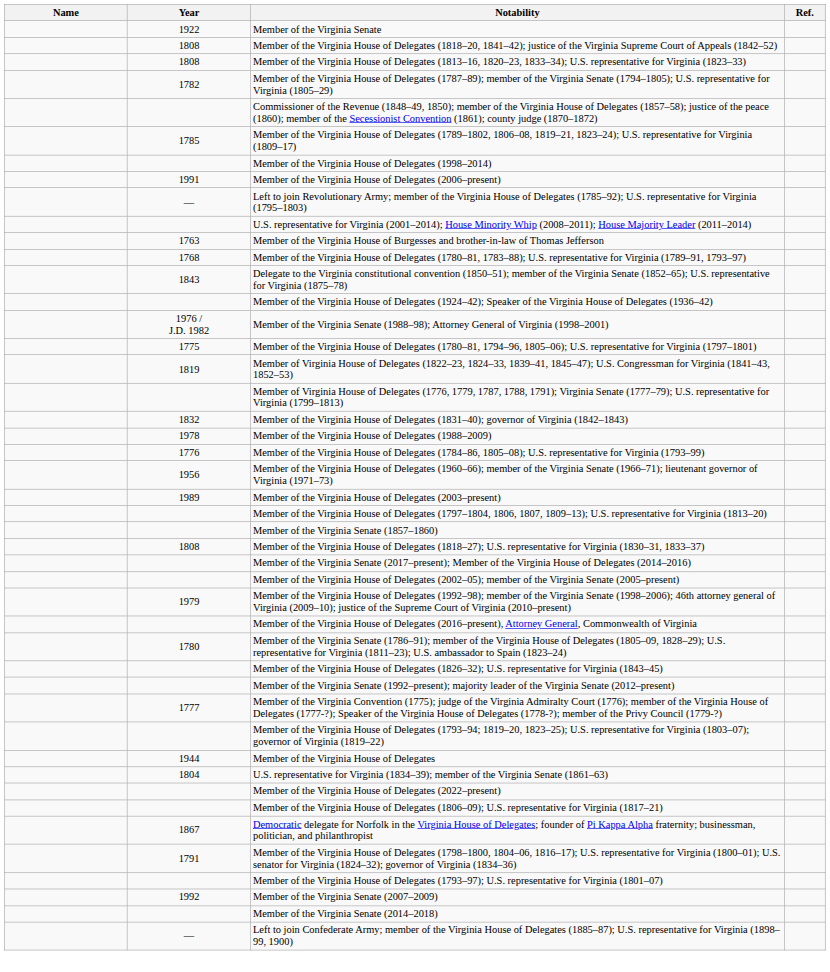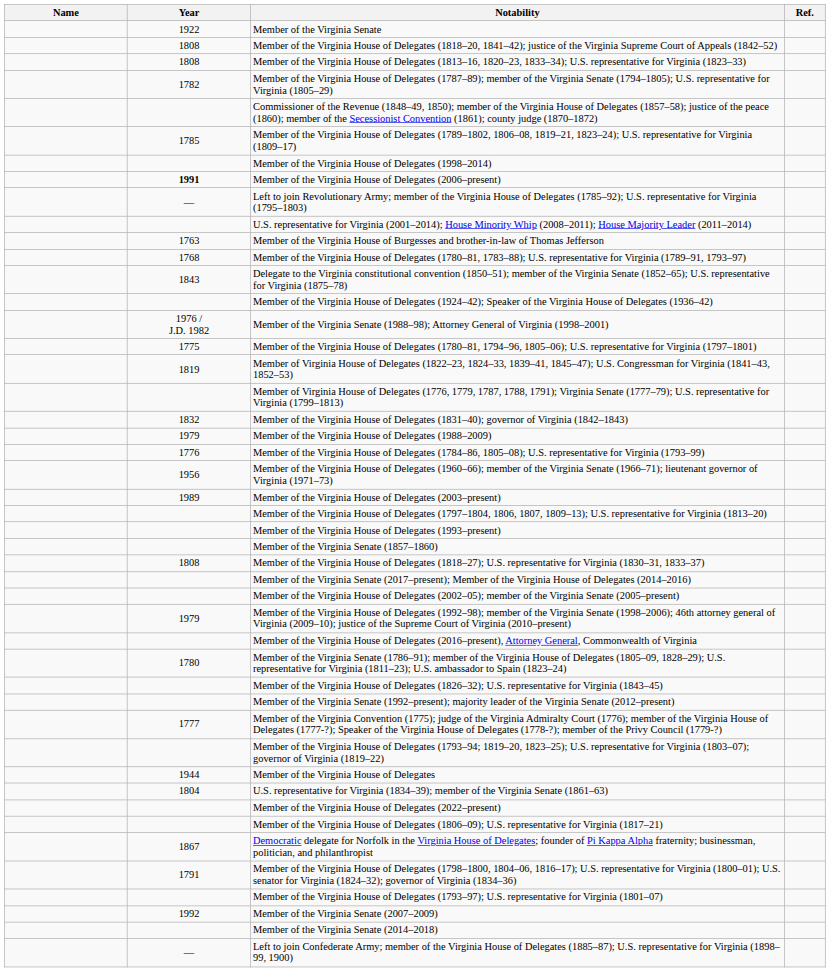Member of the Virginia House of Delegates (2006–present) | Year: normal -> bold
Member of the Virginia House of Delegates (1988–2009) | Year: 1978 -> 1979
+ row: Member of the Virginia House of Delegates (1993–present)
